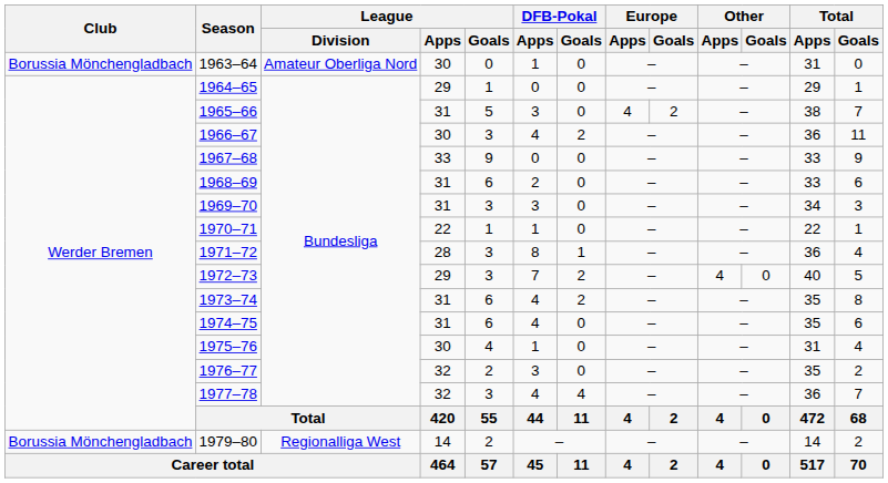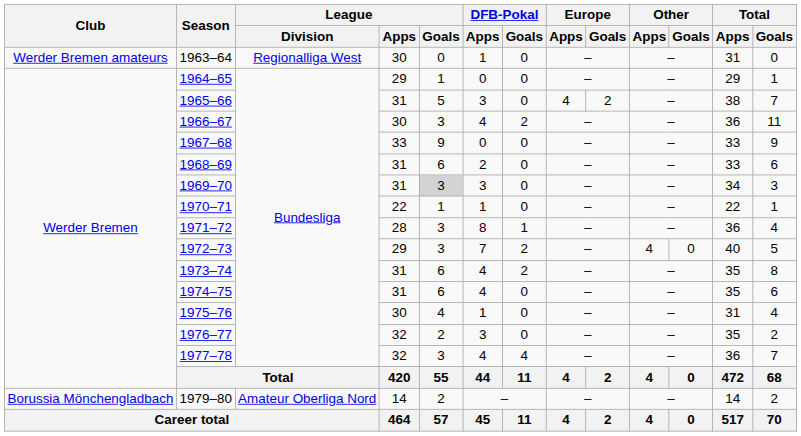1963–64 | Club: Borussia Mönchengladbach -> Werder Bremen amateurs
1963–64 | League / Division: Amateur Oberliga Nord -> Regionalliga West
1969–70 | League / Goals: no background -> lightgrey background
1979–80 | League / Division: Regionalliga West -> Amateur Oberliga Nord
